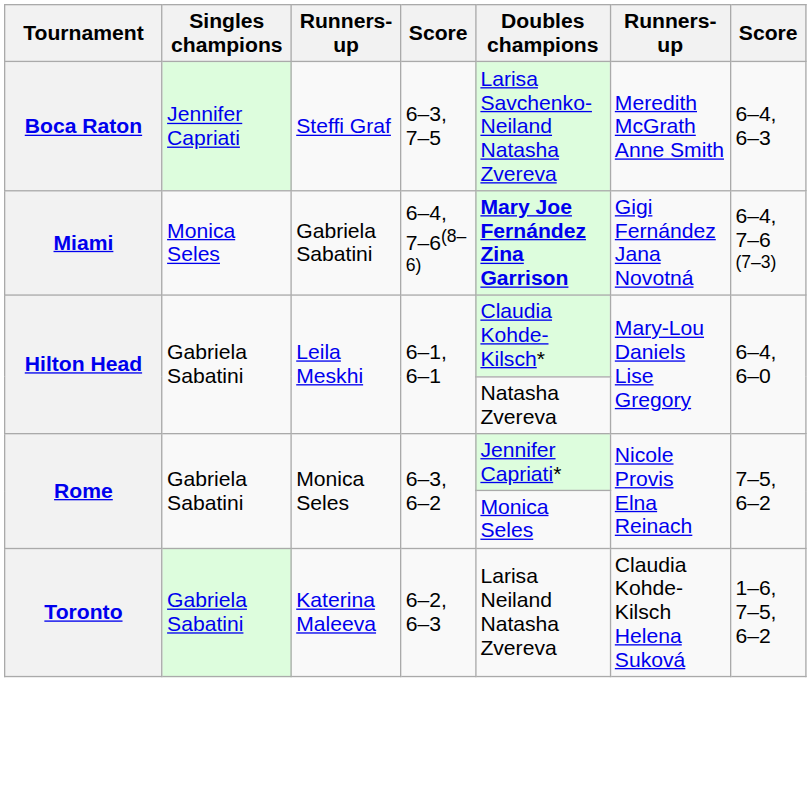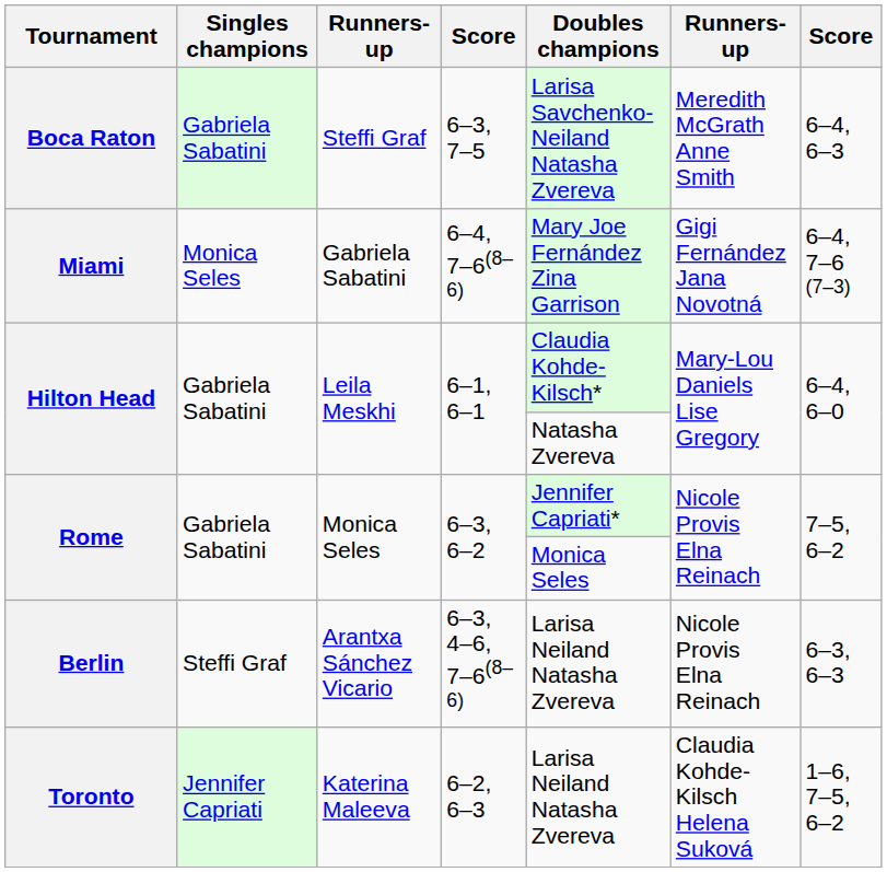Boca Raton | Singles champions: Jennifer Capriati -> Gabriela Sabatini
Miami | Doubles champions: bold -> normal
+ row: Berlin | Steffi Graf | Arantxa Sánchez Vicario | 6–3, 4–6, 7–6(8–6) | Larisa Neiland Natasha Zvereva | Nicole Provis Elna Reinach | 6–3, 6–3
Toronto | Singles champions: Gabriela Sabatini -> Jennifer Capriati
